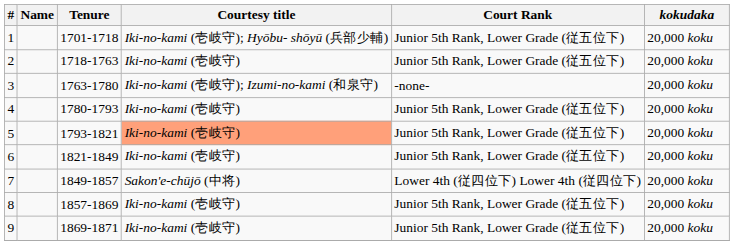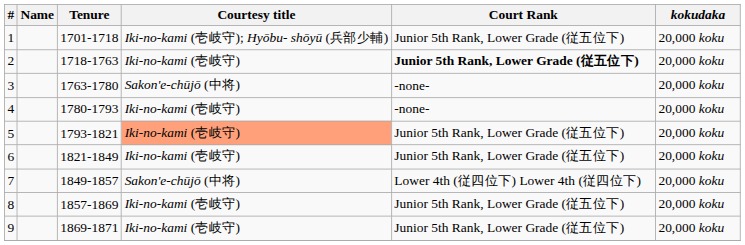2 | Court Rank: normal -> bold
3 | Courtesy title: Iki-no-kami (壱岐守); Izumi-no-kami (和泉守) -> Sakon'e-chūjō (中将)
4 | Court Rank: Junior 5th Rank, Lower Grade (従五位下) -> -none-
